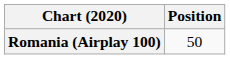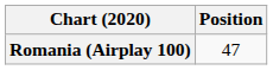Romania (Airplay 100) | Position: 50 -> 47
